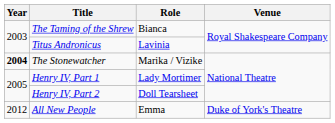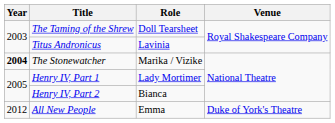The Taming of the Shrew | Role: Bianca -> Doll Tearsheet
Henry IV, Part 2 | Role: Doll Tearsheet -> Bianca
